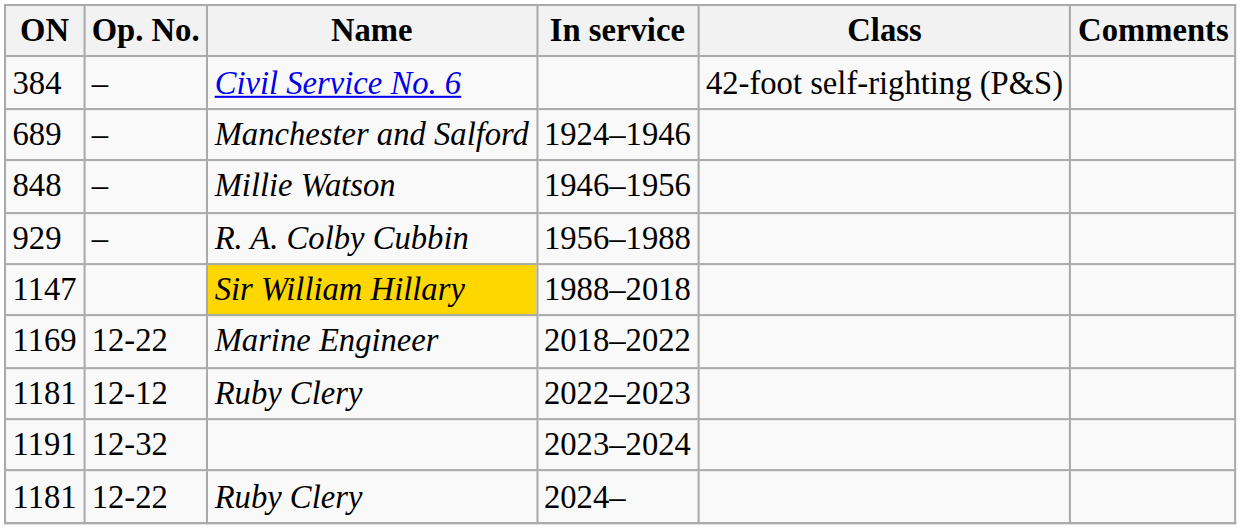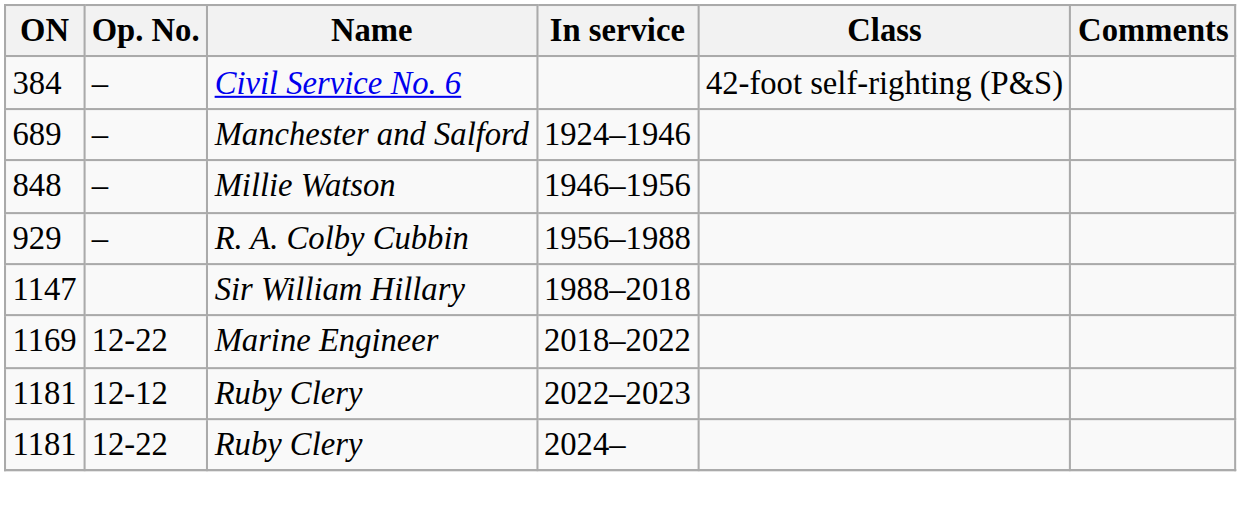1988–2018 | Name: gold background -> no background
- row: 1191 | 12-32 | 2023–2024
